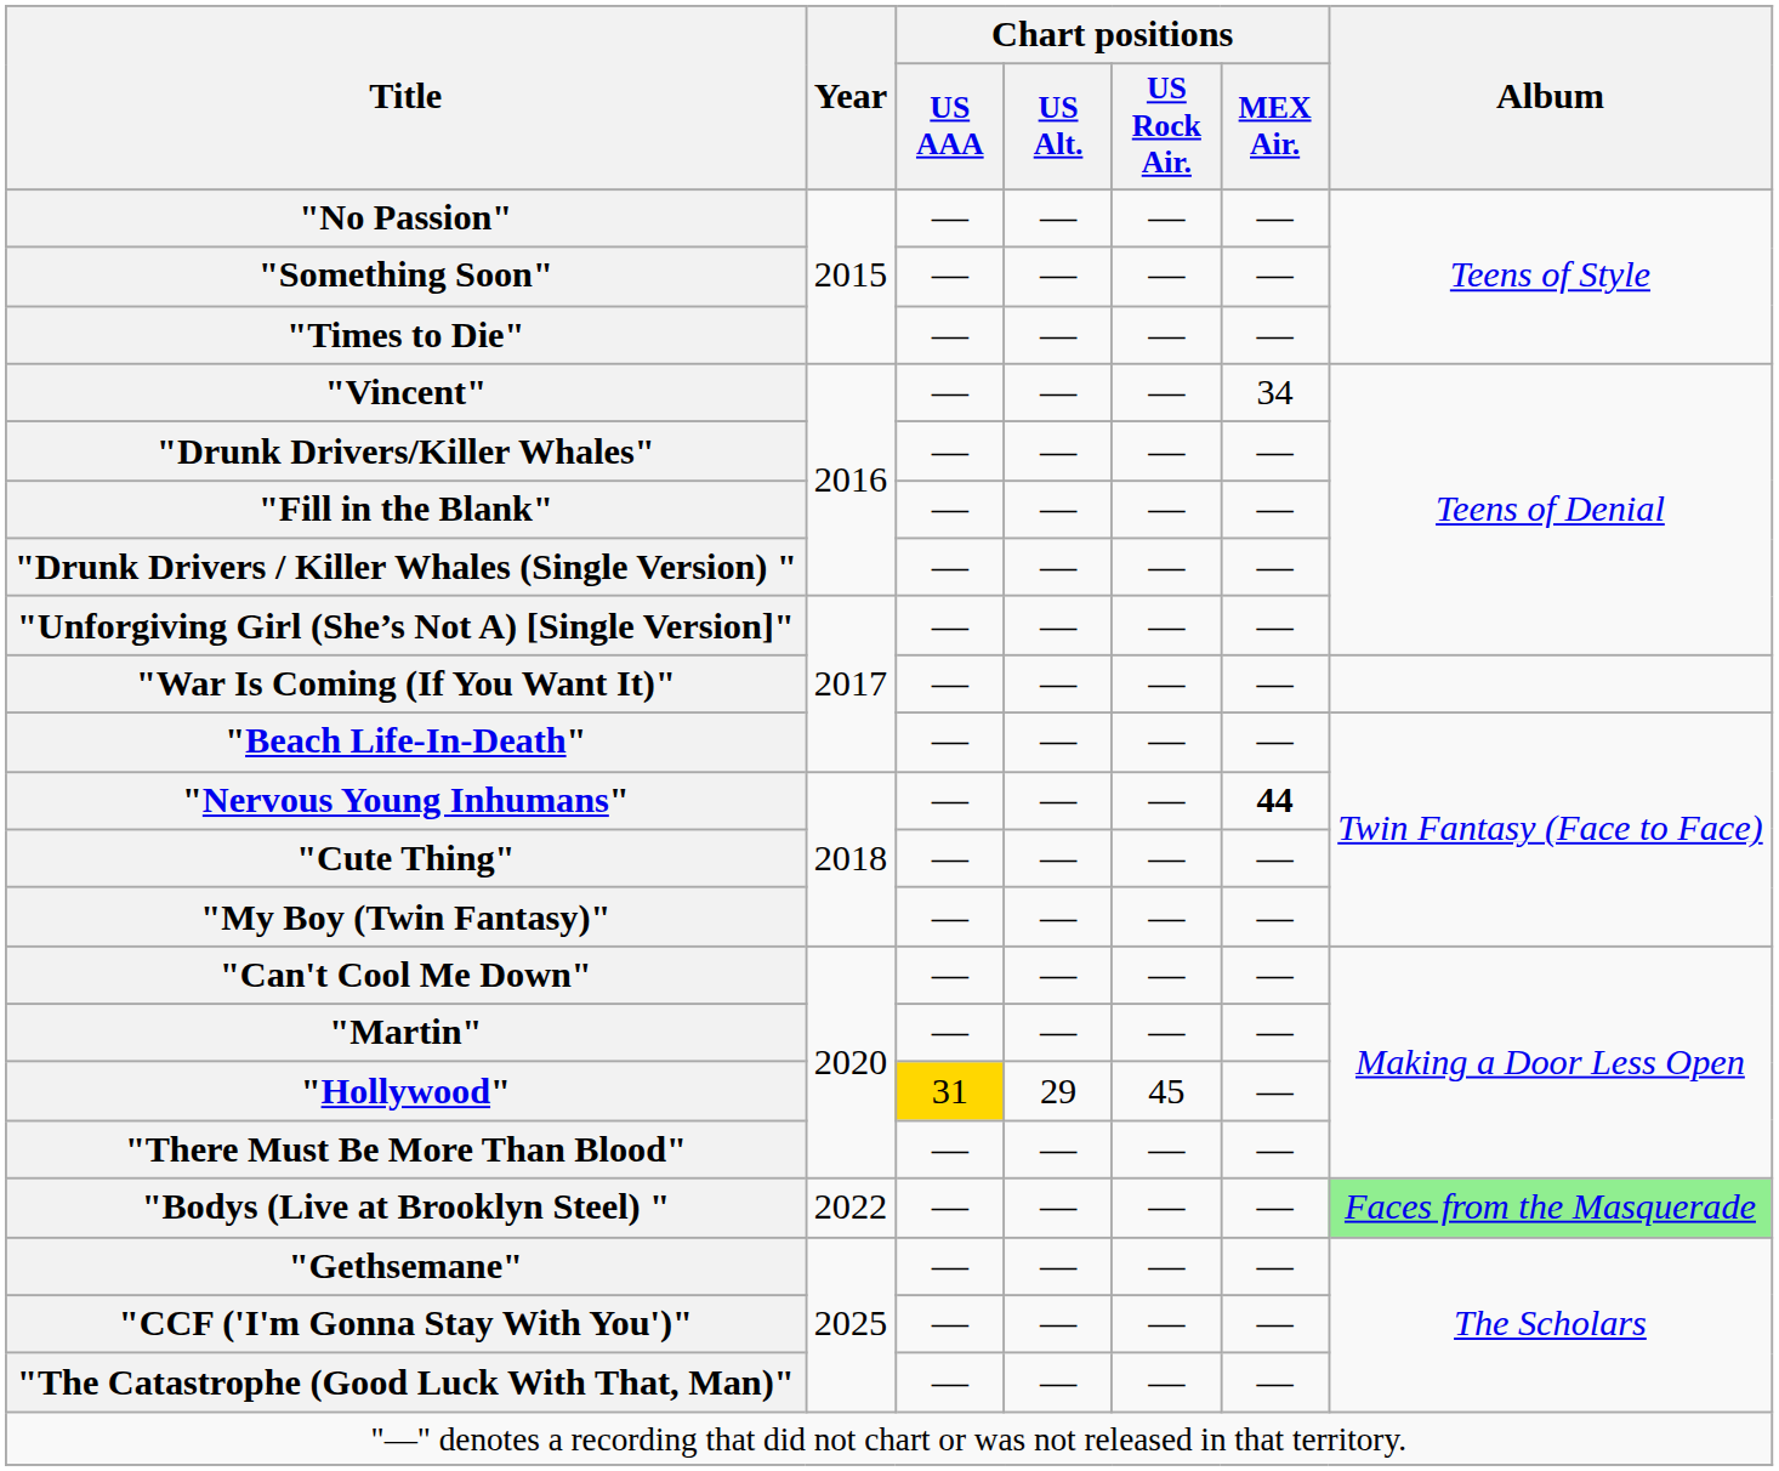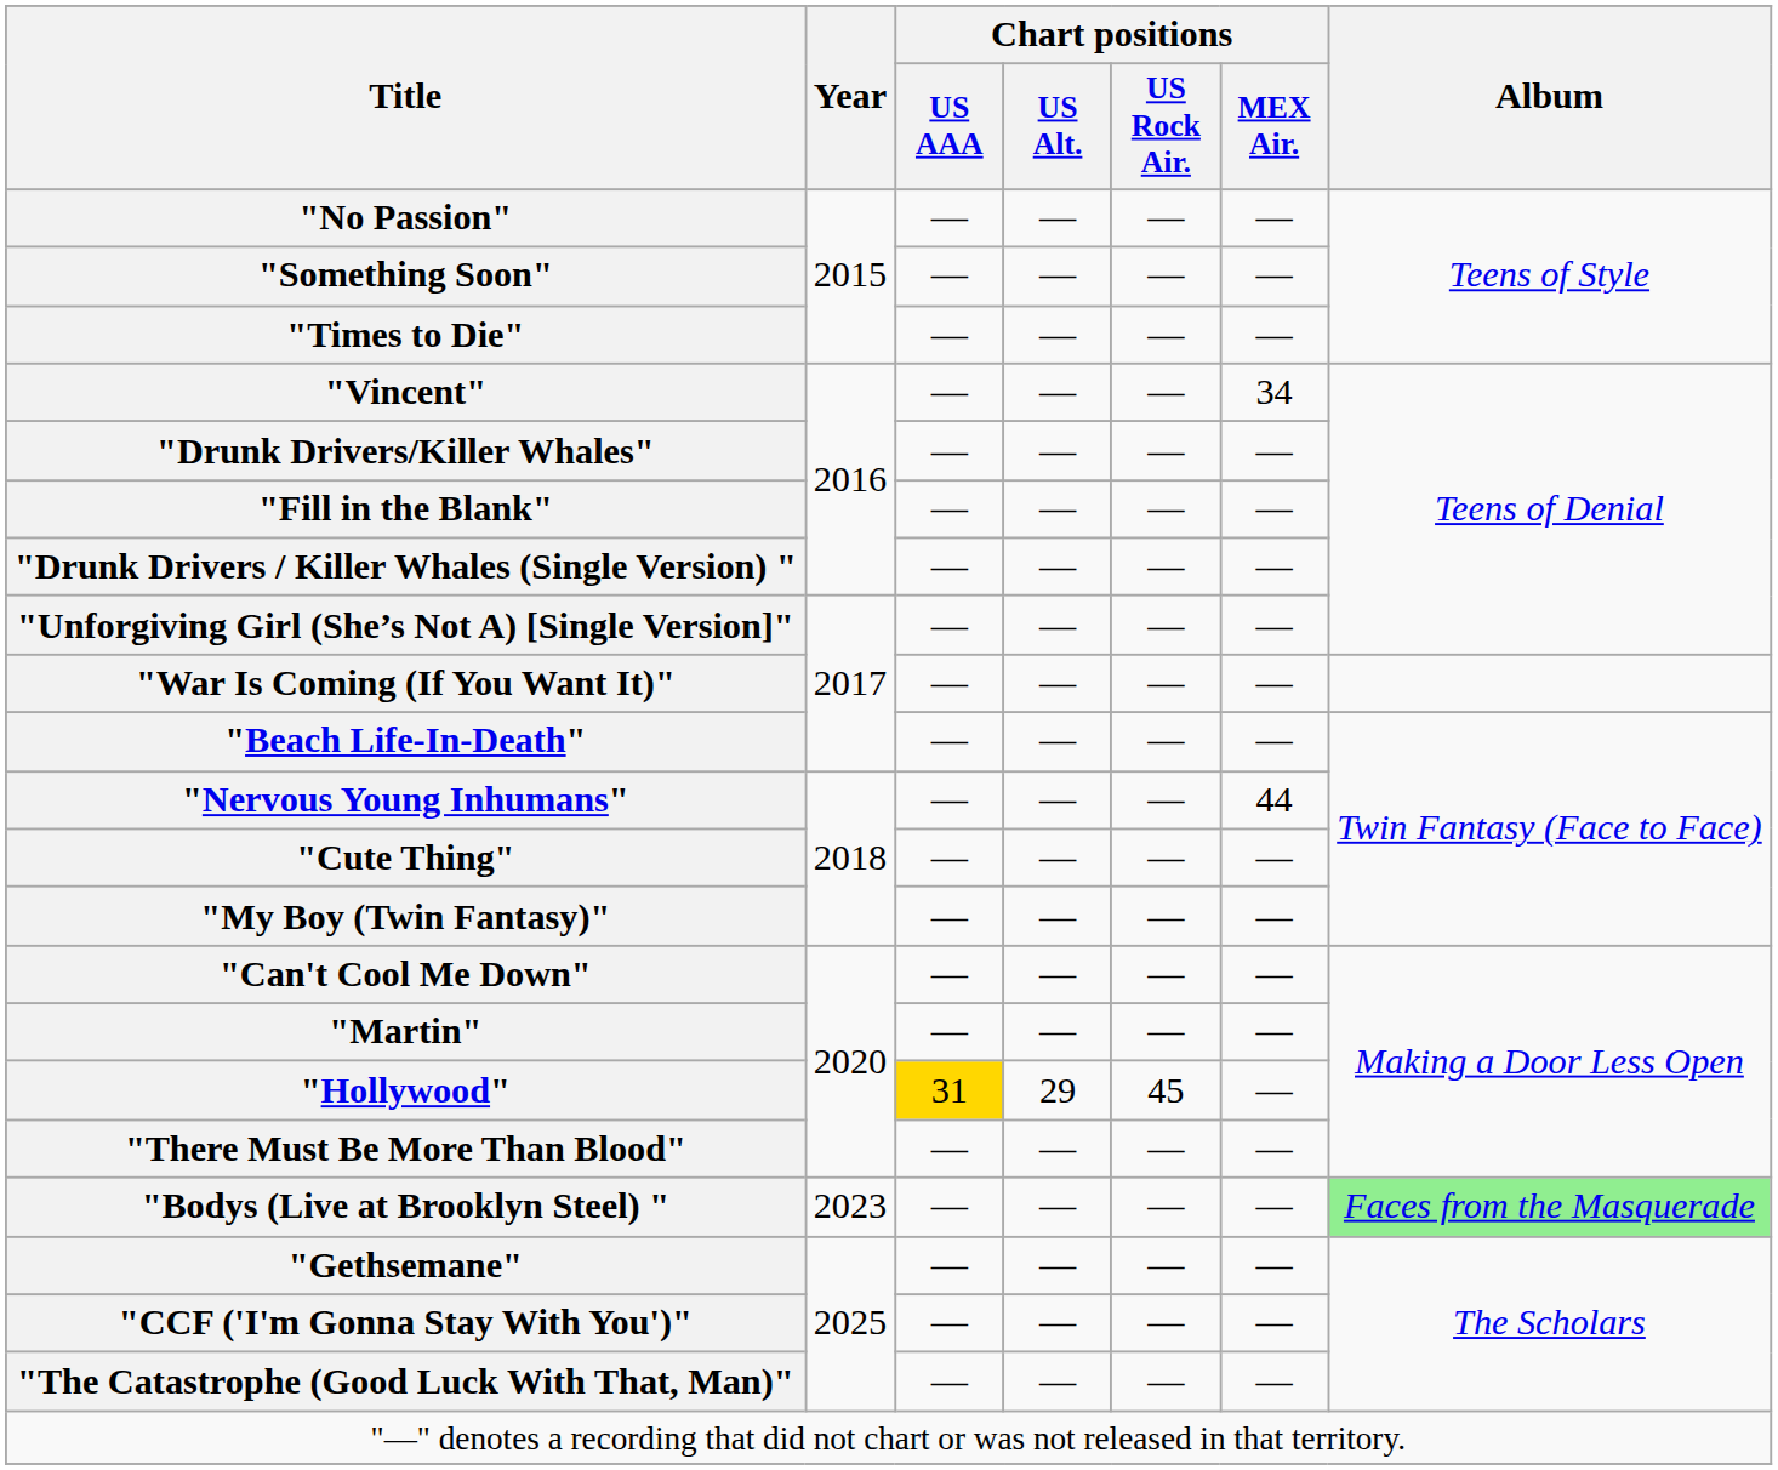"Nervous Young Inhumans" | Chart positions / MEX Air.: bold -> normal
"Bodys (Live at Brooklyn Steel) " | Year: 2022 -> 2023
